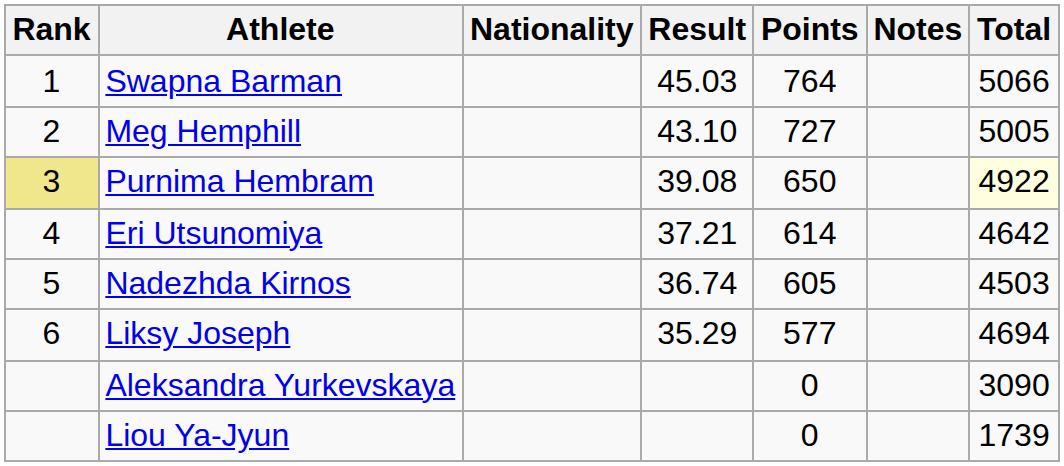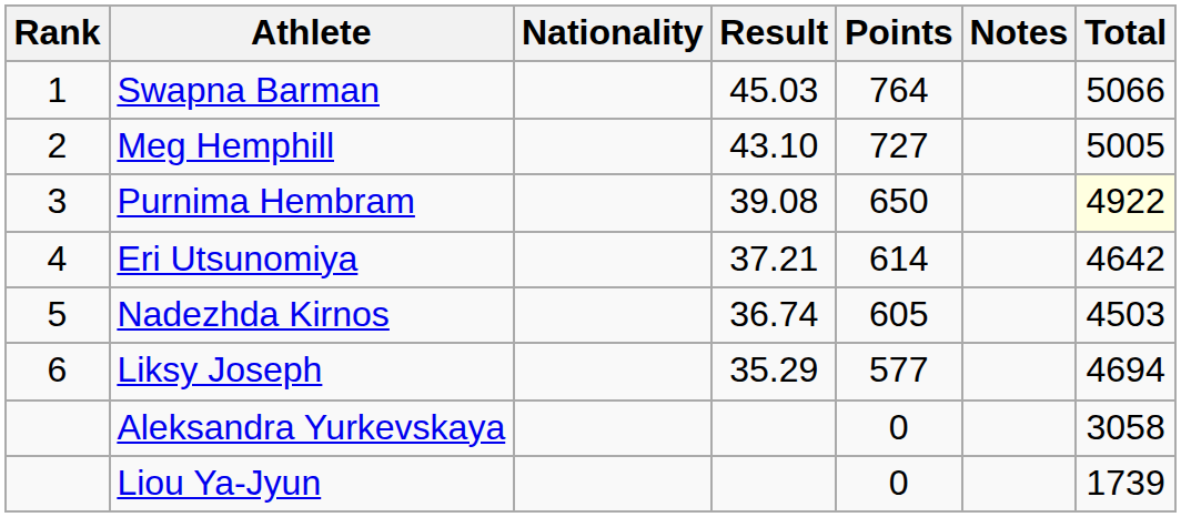Purnima Hembram | Rank: khaki background -> no background
Aleksandra Yurkevskaya | Total: 3090 -> 3058
